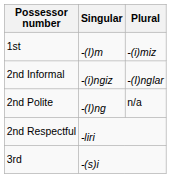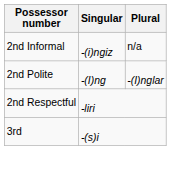- row: 1st | -(I)m | -(i)miz
2nd Informal | Plural: -(I)nglar -> n/a
2nd Polite | Plural: n/a -> -(I)nglar
